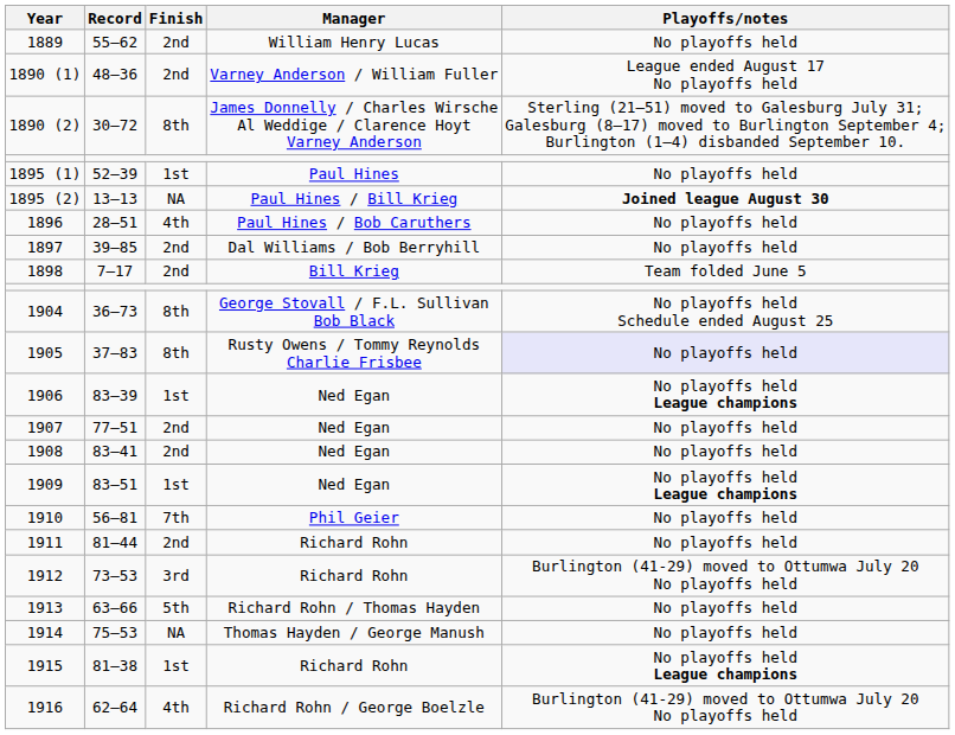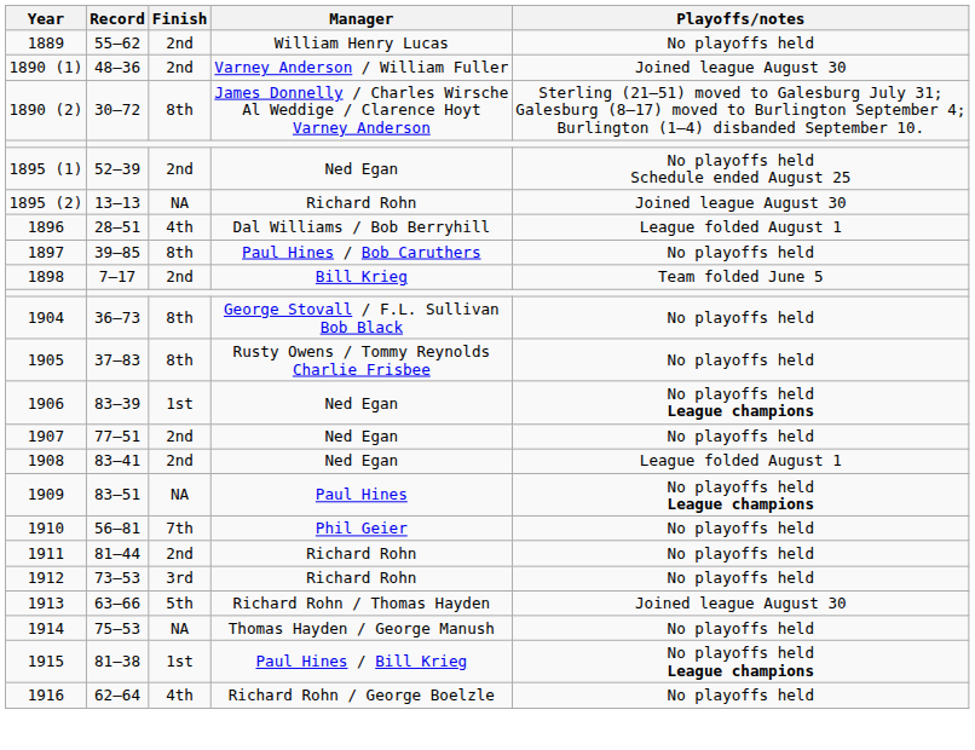1890 (1) | Playoffs/notes: League ended August 17 No playoffs held -> Joined league August 30
1895 (1) | Finish: 1st -> 2nd
1895 (1) | Manager: Paul Hines -> Ned Egan
1895 (1) | Playoffs/notes: No playoffs held -> No playoffs held Schedule ended August 25
1895 (2) | Manager: Paul Hines / Bill Krieg -> Richard Rohn
1895 (2) | Playoffs/notes: bold -> normal
1896 | Manager: Paul Hines / Bob Caruthers -> Dal Williams / Bob Berryhill
1896 | Playoffs/notes: No playoffs held -> League folded August 1
1897 | Finish: 2nd -> 8th
1897 | Manager: Dal Williams / Bob Berryhill -> Paul Hines / Bob Caruthers
1904 | Playoffs/notes: No playoffs held Schedule ended August 25 -> No playoffs held
1905 | Playoffs/notes: lavender background -> no background
1908 | Playoffs/notes: No playoffs held -> League folded August 1
1909 | Finish: 1st -> NA
1909 | Manager: Ned Egan -> Paul Hines
1912 | Playoffs/notes: Burlington (41-29) moved to Ottumwa July 20 No playoffs held -> No playoffs held
1913 | Playoffs/notes: No playoffs held -> Joined league August 30
1915 | Manager: Richard Rohn -> Paul Hines / Bill Krieg
1916 | Playoffs/notes: Burlington (41-29) moved to Ottumwa July 20 No playoffs held -> No playoffs held
